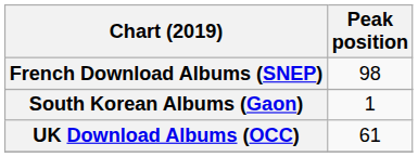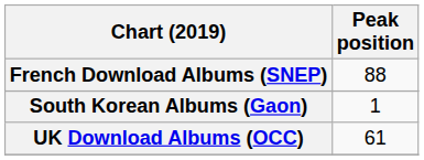French Download Albums (SNEP) | Peak position: 98 -> 88
